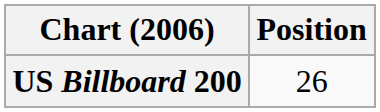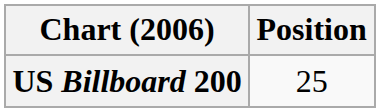US Billboard 200 | Position: 26 -> 25
